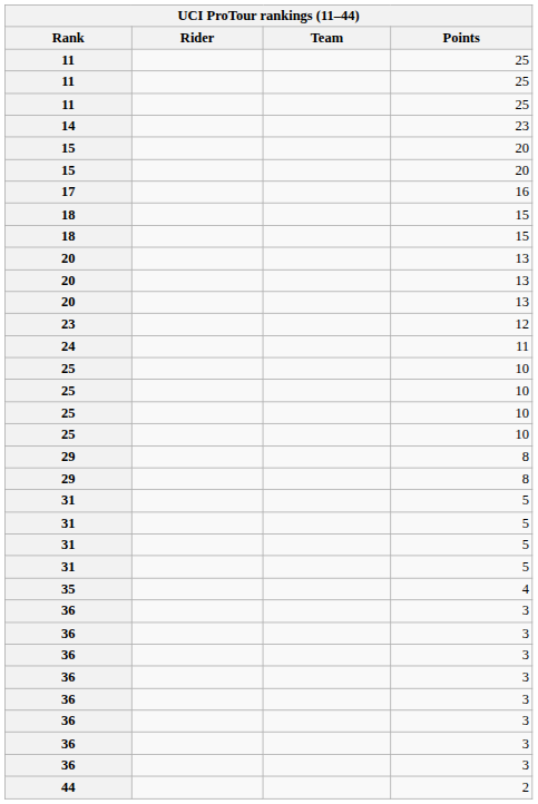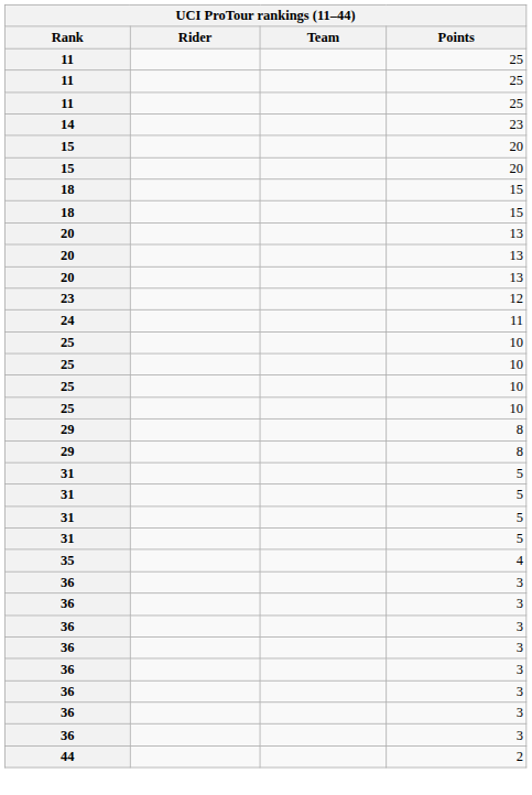- row: 17 | 16
